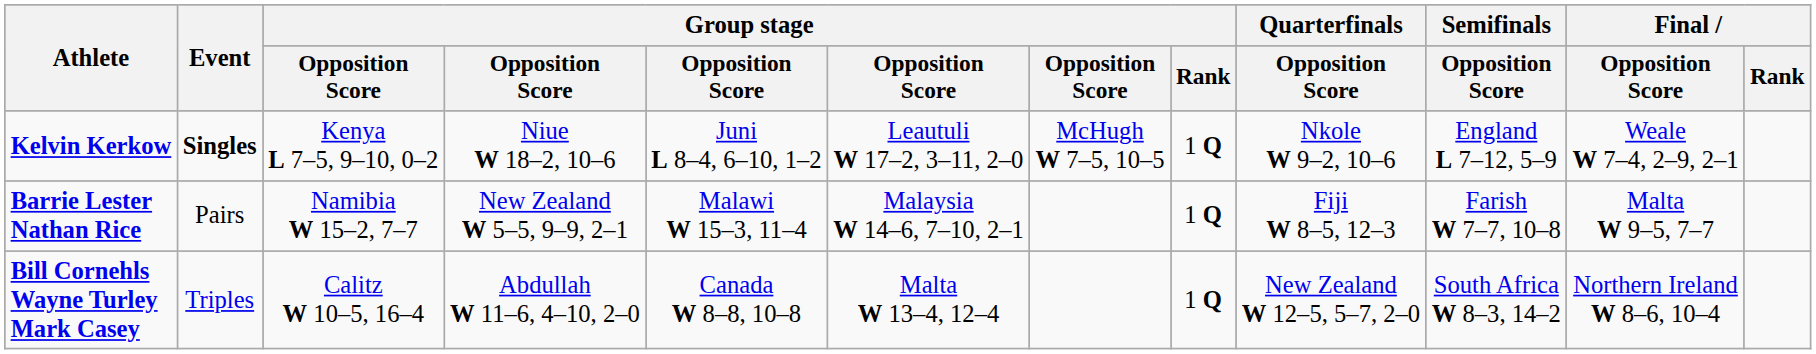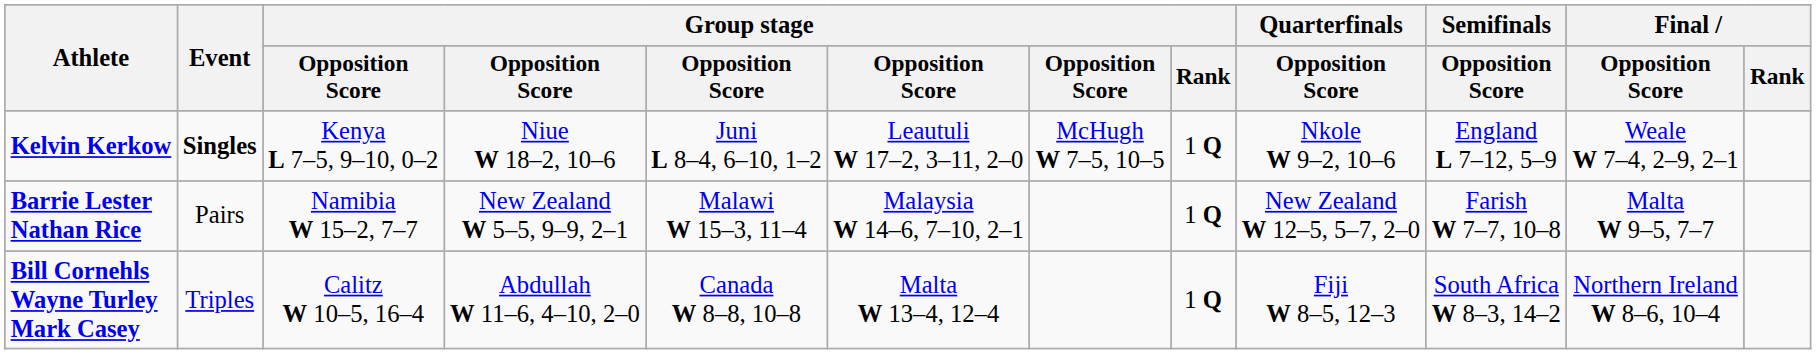Barrie Lester Nathan Rice | Quarterfinals / Opposition Score: Fiji W 8–5, 12–3 -> New Zealand W 12–5, 5–7, 2–0
Bill Cornehls Wayne Turley Mark Casey | Quarterfinals / Opposition Score: New Zealand W 12–5, 5–7, 2–0 -> Fiji W 8–5, 12–3
